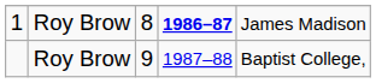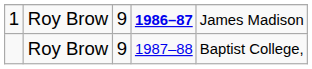1 | column 3: 8 -> 9
